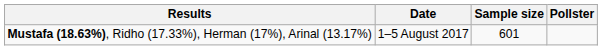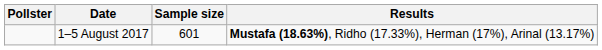columns swapped: Pollster <-> Results
